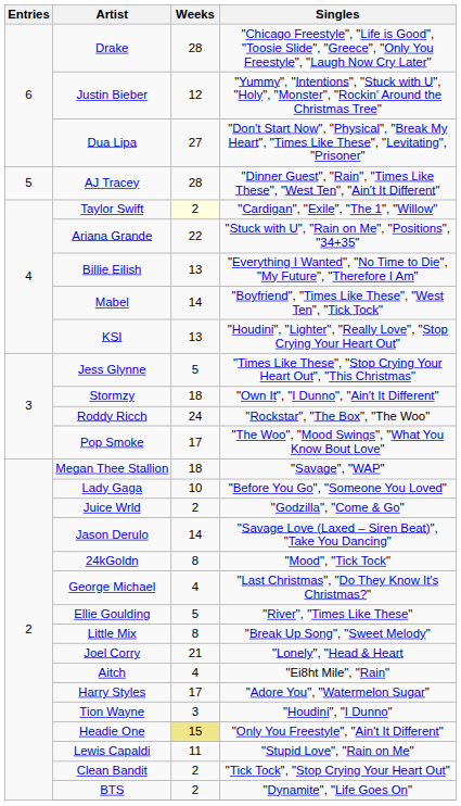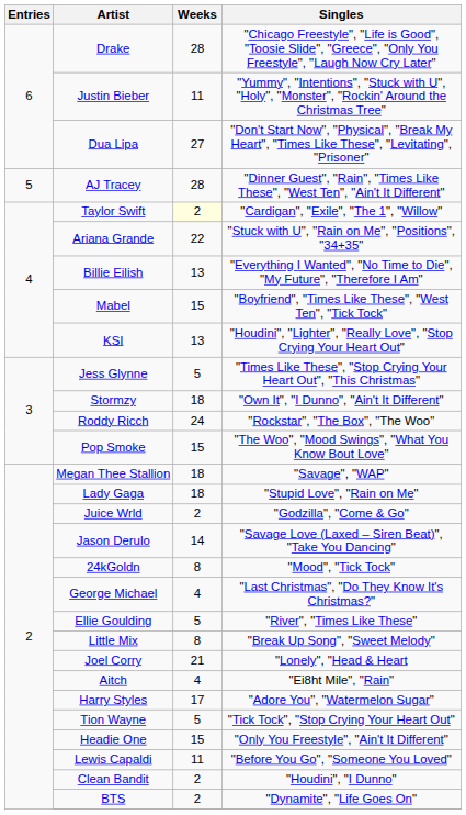Justin Bieber | Weeks: 12 -> 11
Mabel | Weeks: 14 -> 15
Pop Smoke | Weeks: 17 -> 15
Lady Gaga | Weeks: 10 -> 18
Lady Gaga | Singles: "Before You Go", "Someone You Loved" -> "Stupid Love", "Rain on Me"
Tion Wayne | Weeks: 3 -> 5
Tion Wayne | Singles: "Houdini", "I Dunno" -> "Tick Tock", "Stop Crying Your Heart Out"
Headie One | Weeks: khaki background -> no background
Lewis Capaldi | Singles: "Stupid Love", "Rain on Me" -> "Before You Go", "Someone You Loved"
Clean Bandit | Singles: "Tick Tock", "Stop Crying Your Heart Out" -> "Houdini", "I Dunno"
